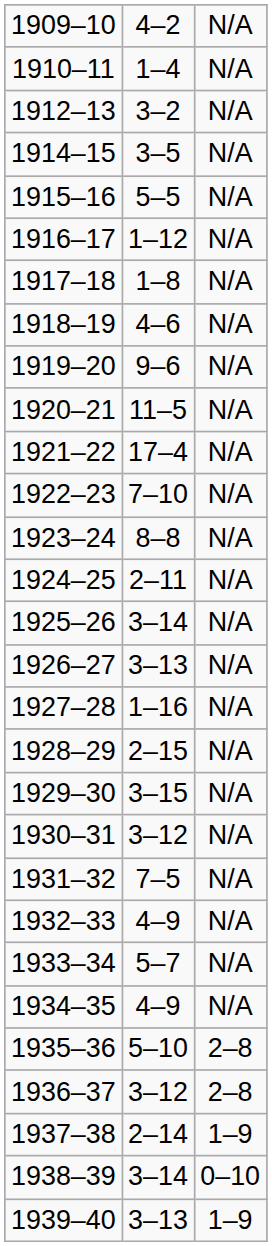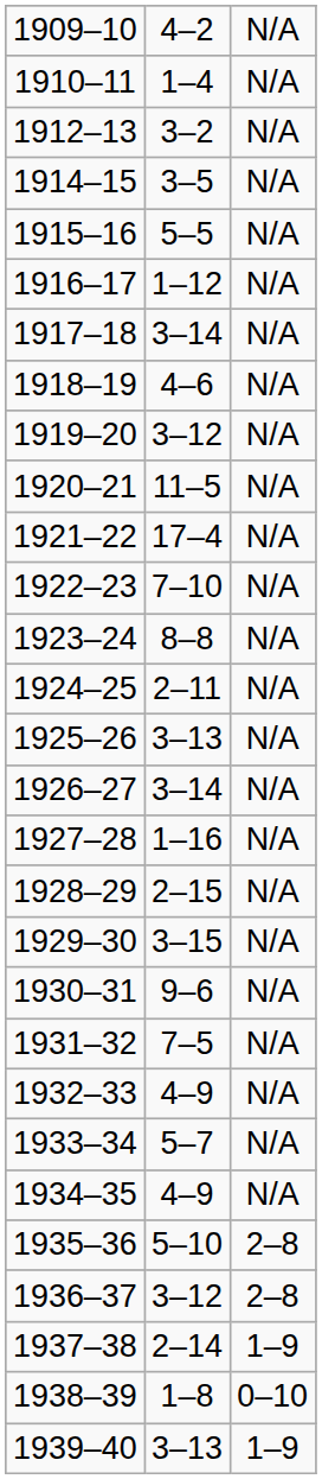1917–18 | column 2: 1–8 -> 3–14
1919–20 | column 2: 9–6 -> 3–12
1925–26 | column 2: 3–14 -> 3–13
1926–27 | column 2: 3–13 -> 3–14
1930–31 | column 2: 3–12 -> 9–6
1938–39 | column 2: 3–14 -> 1–8
